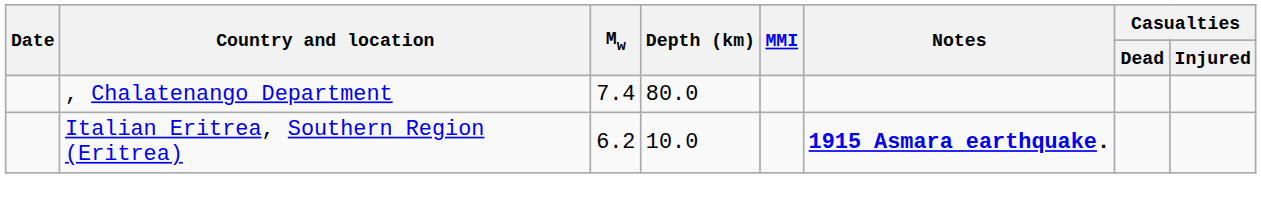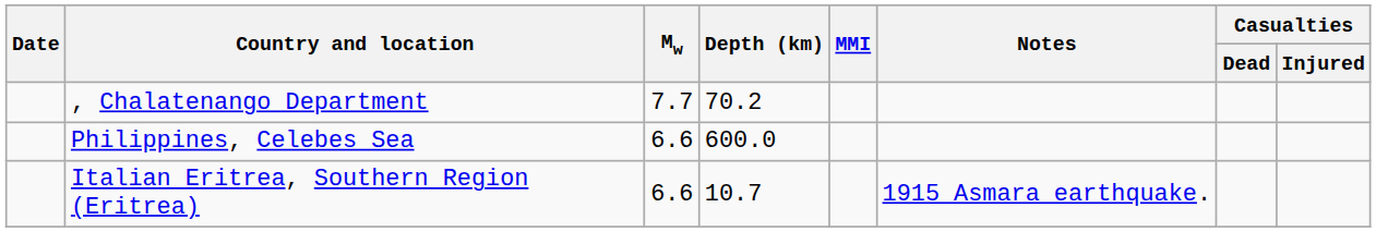, Chalatenango Department | Mw: 7.4 -> 7.7
, Chalatenango Department | Depth (km): 80.0 -> 70.2
+ row: Philippines, Celebes Sea | 6.6 | 600.0
Italian Eritrea, Southern Region (Eritrea) | Mw: 6.2 -> 6.6
Italian Eritrea, Southern Region (Eritrea) | Depth (km): 10.0 -> 10.7
Italian Eritrea, Southern Region (Eritrea) | Notes: bold -> normal
